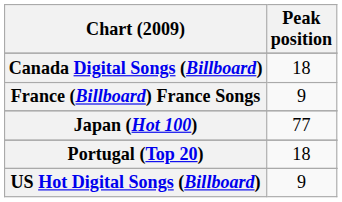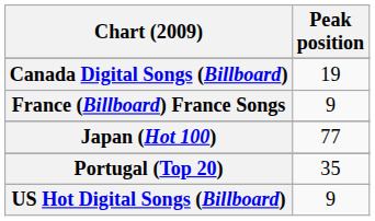Canada Digital Songs (Billboard) | Peak position: 18 -> 19
Portugal (Top 20) | Peak position: 18 -> 35
